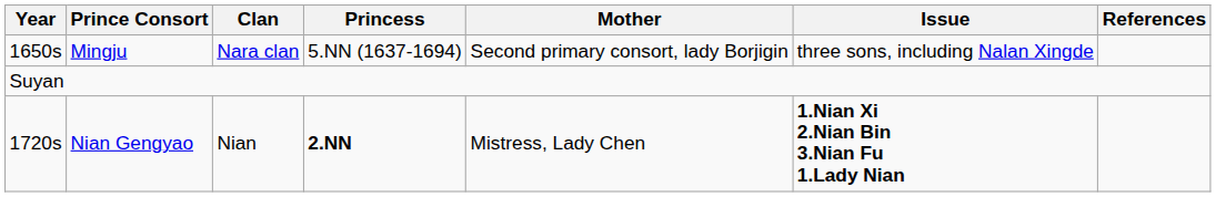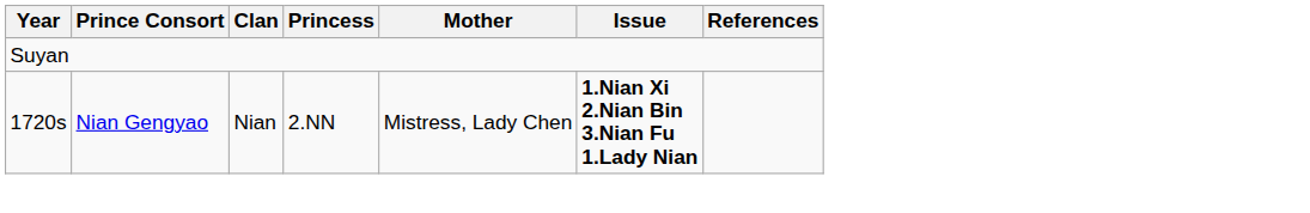- row: 1650s | Mingju | Nara clan | 5.NN (1637-1694) | Second primary consort, lady Borjigin | three sons, including Nalan Xingde
Nian Gengyao | Princess: bold -> normal
